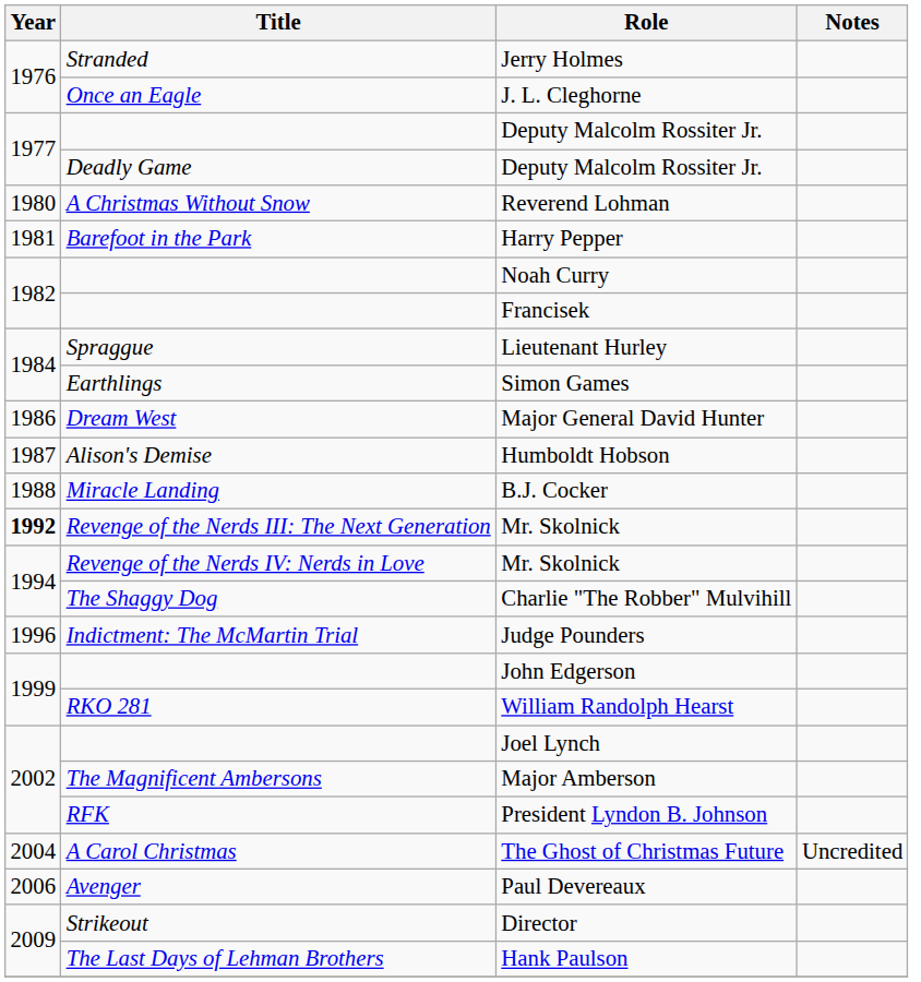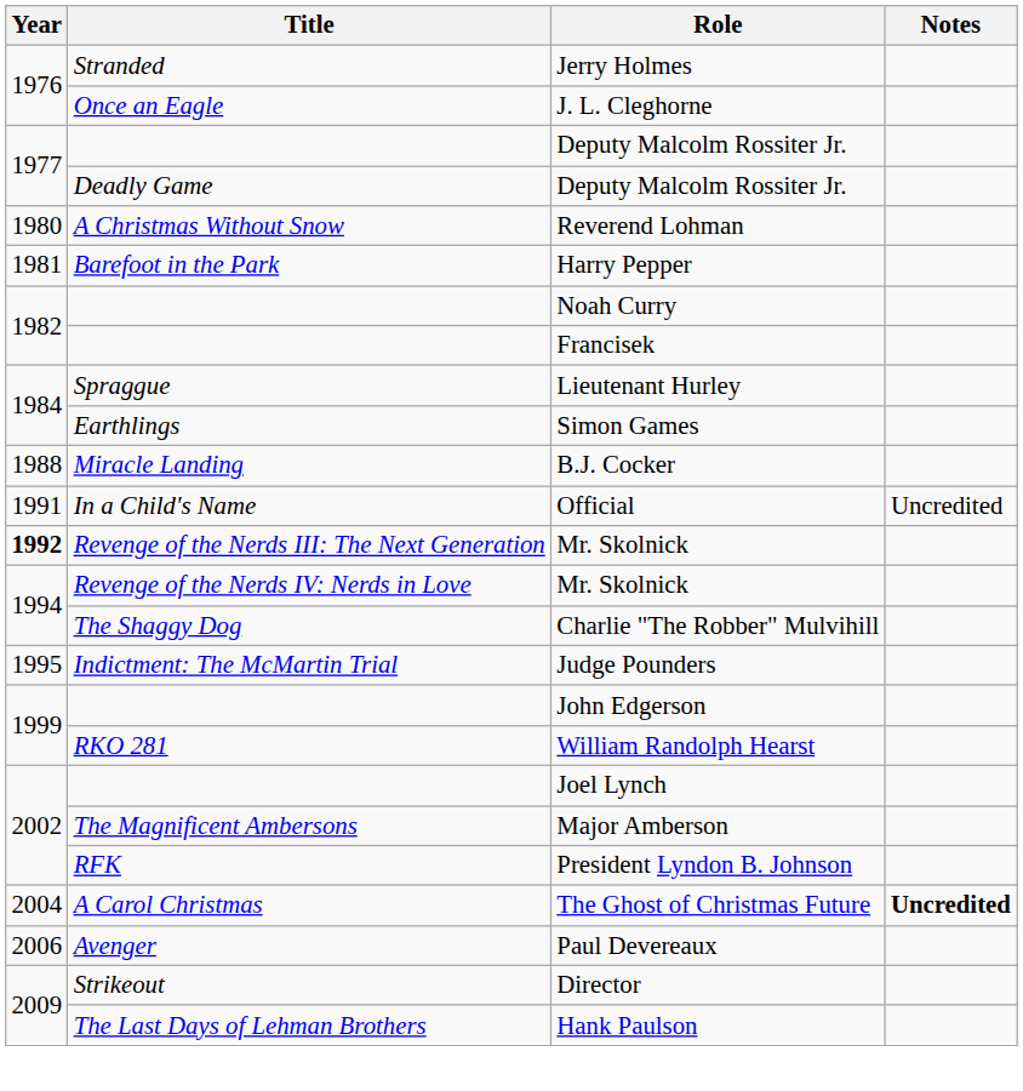- row: 1986 | Dream West | Major General David Hunter
- row: 1987 | Alison's Demise | Humboldt Hobson
+ row: 1991 | In a Child's Name | Official | Uncredited
Judge Pounders | Year: 1996 -> 1995
The Ghost of Christmas Future | Notes: normal -> bold
